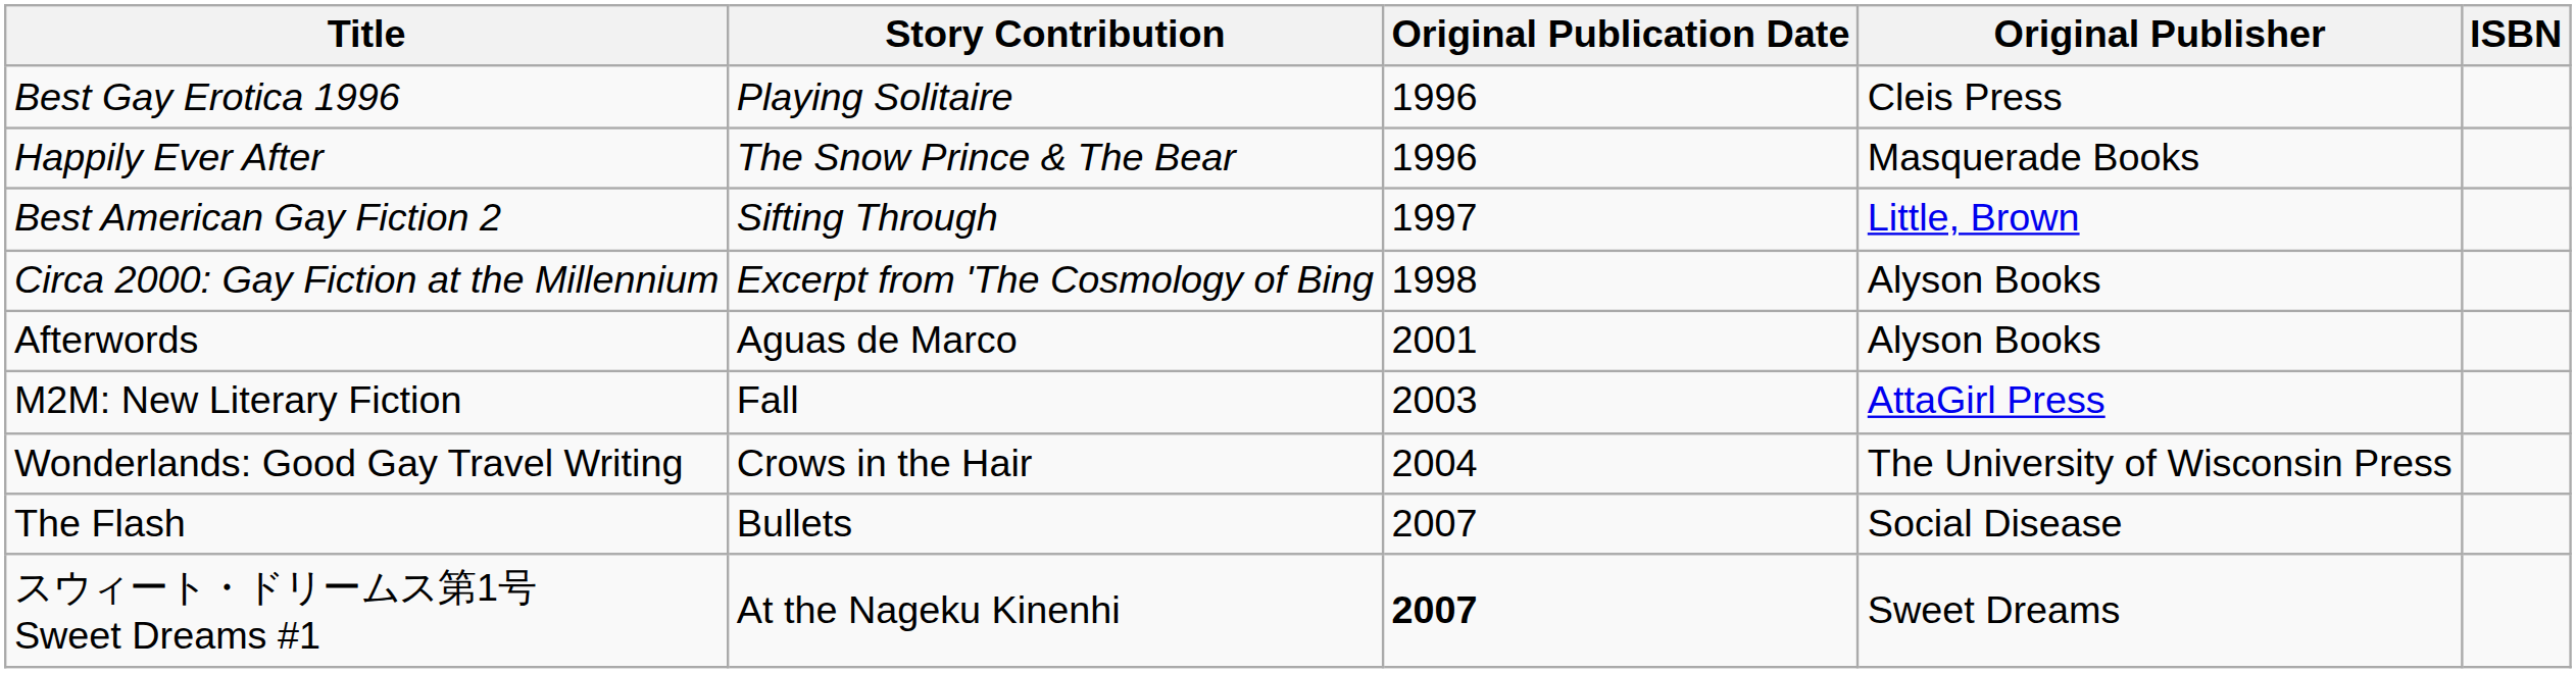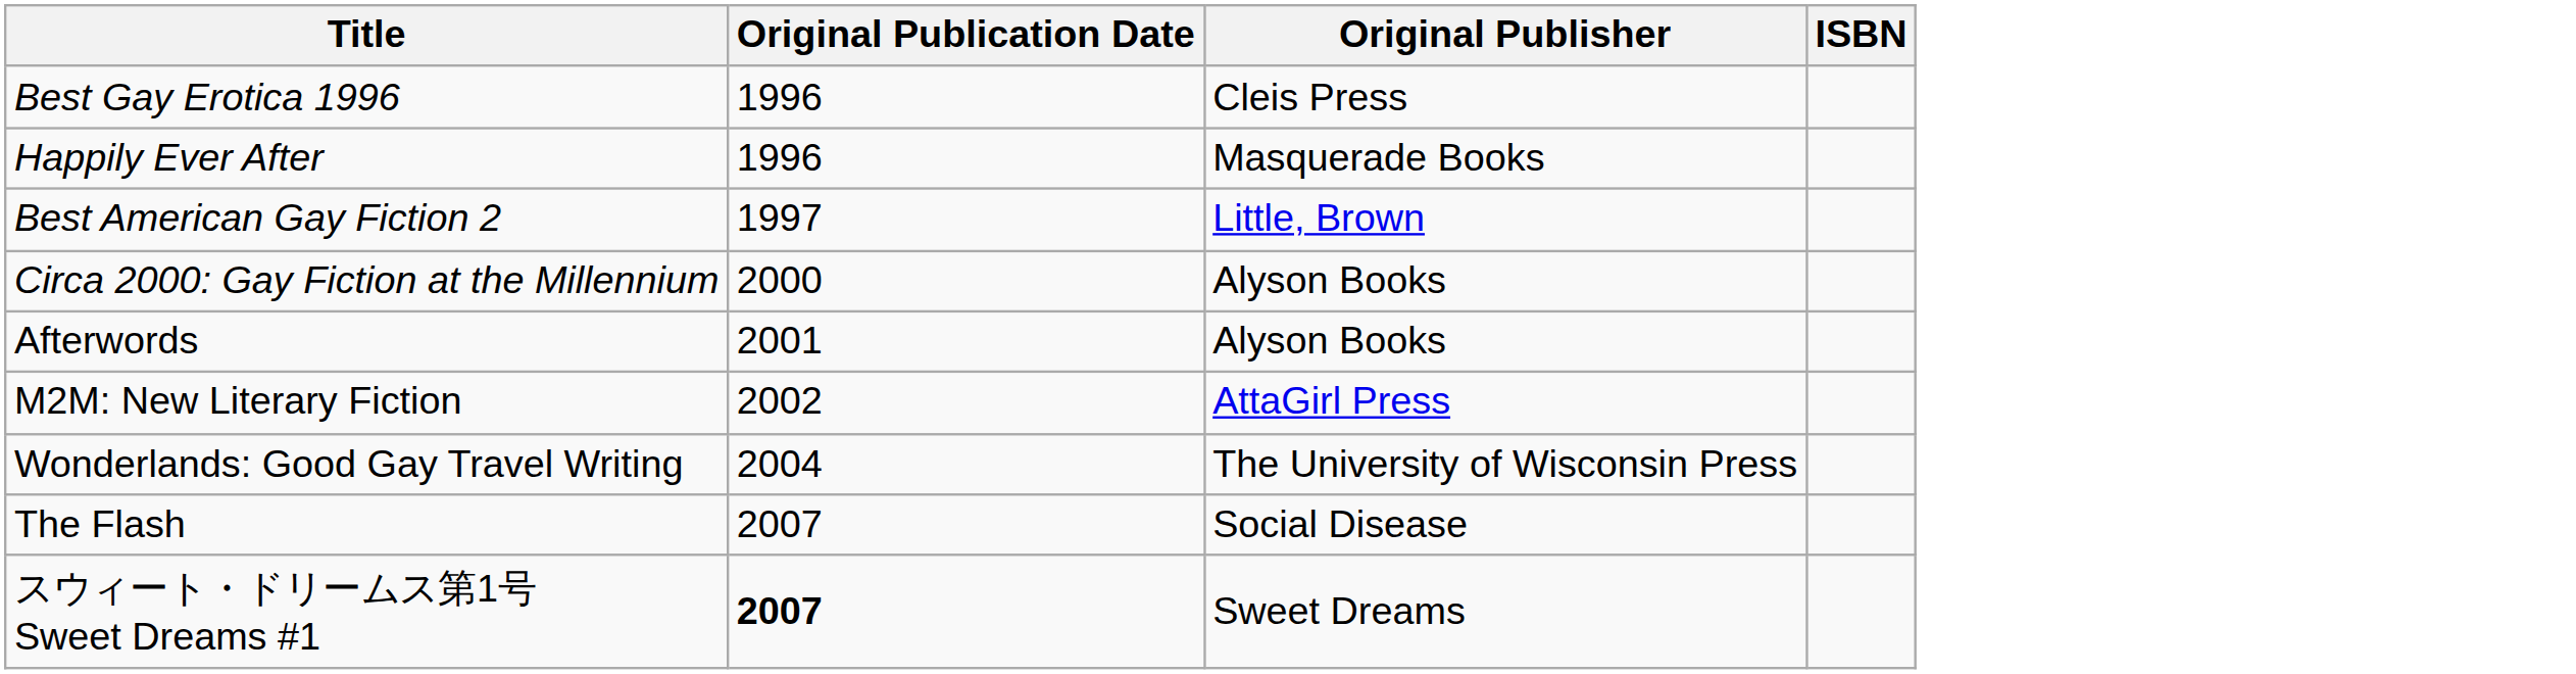- column: Story Contribution | Playing Solitaire | The Snow Prince & The Bear | Sifting Through | Excerpt from 'The Cosmology of Bing | Aguas de Marco | Fall | Crows in the Hair | Bullets | At the Nageku Kinenhi
Circa 2000: Gay Fiction at the Millennium | Original Publication Date: 1998 -> 2000
M2M: New Literary Fiction | Original Publication Date: 2003 -> 2002
